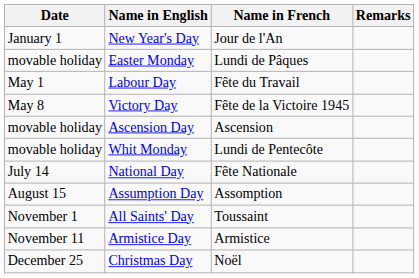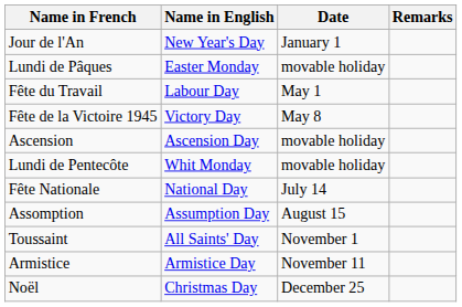columns swapped: Date <-> Name in French
